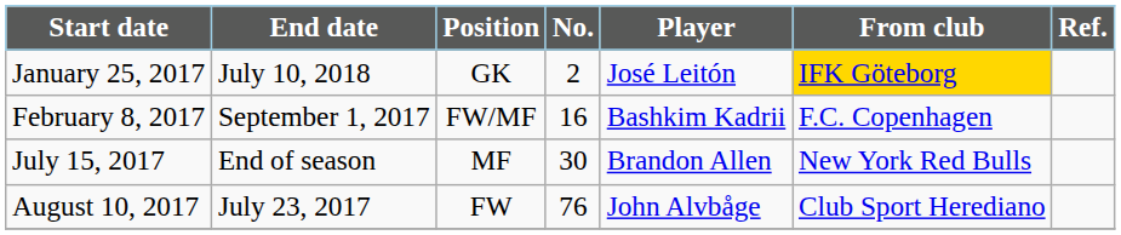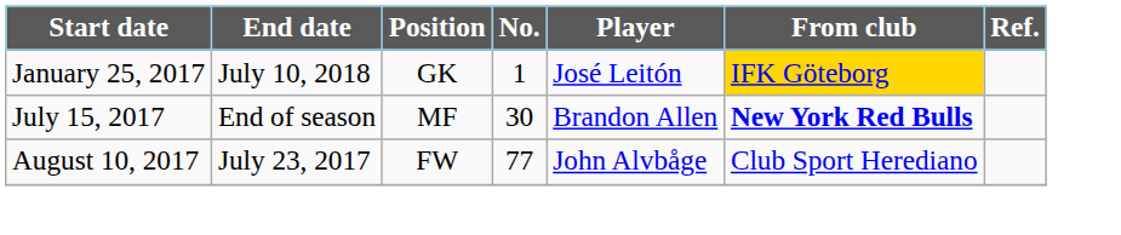January 25, 2017 | No.: 2 -> 1
- row: February 8, 2017 | September 1, 2017 | FW/MF | 16 | Bashkim Kadrii | F.C. Copenhagen
July 15, 2017 | From club: normal -> bold
August 10, 2017 | No.: 76 -> 77
